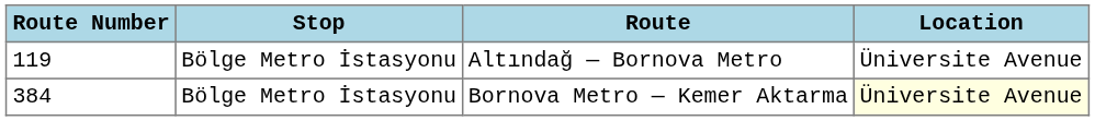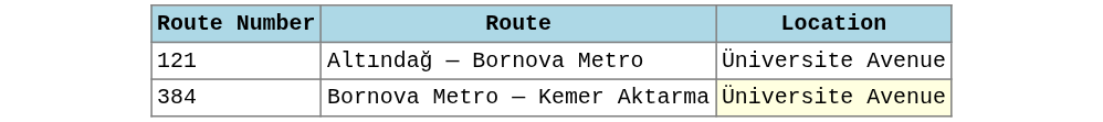- column: Stop | Bölge Metro İstasyonu | Bölge Metro İstasyonu
Altındağ — Bornova Metro | Route Number: 119 -> 121
